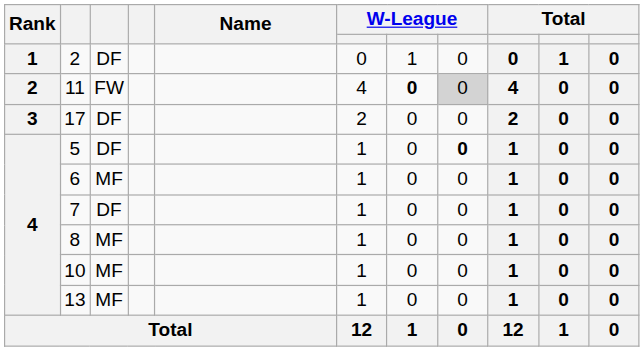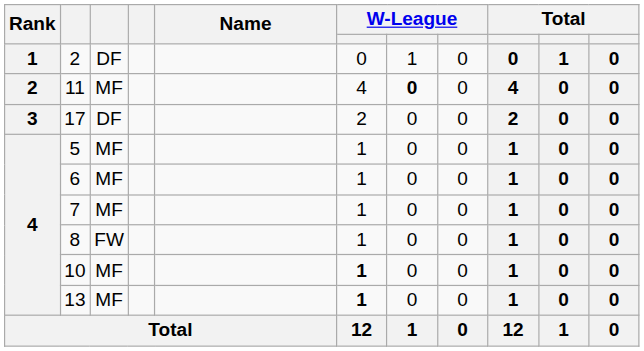11 | column 3: FW -> MF
11 | column 8: lightgrey background -> no background
5 | column 3: DF -> MF
5 | column 8: bold -> normal
7 | column 3: DF -> MF
8 | column 3: MF -> FW
10 | column 6: normal -> bold
13 | column 6: normal -> bold
